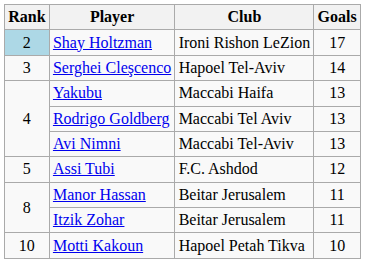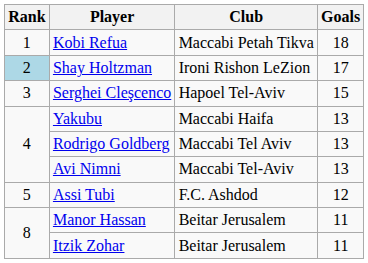+ row: 1 | Kobi Refua | Maccabi Petah Tikva | 18
Serghei Cleşcenco | Goals: 14 -> 15
- row: 10 | Motti Kakoun | Hapoel Petah Tikva | 10
